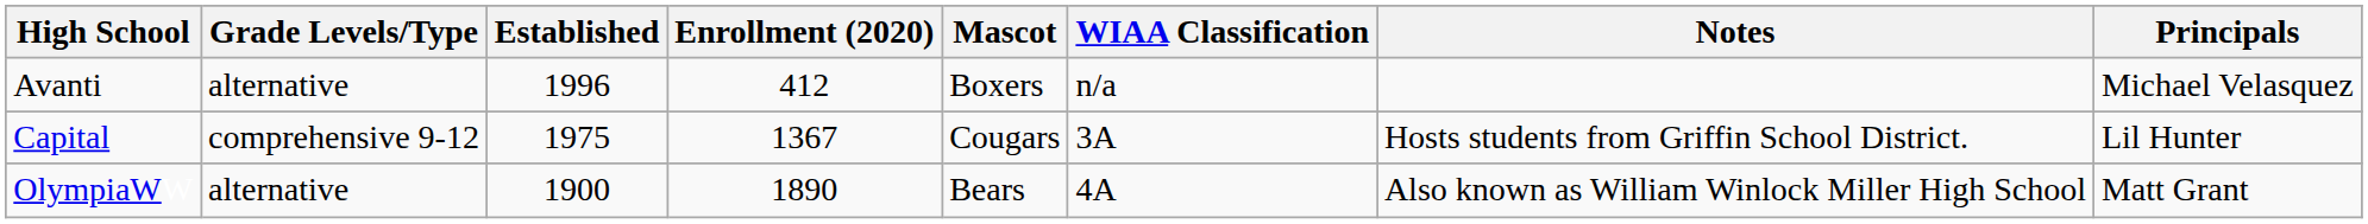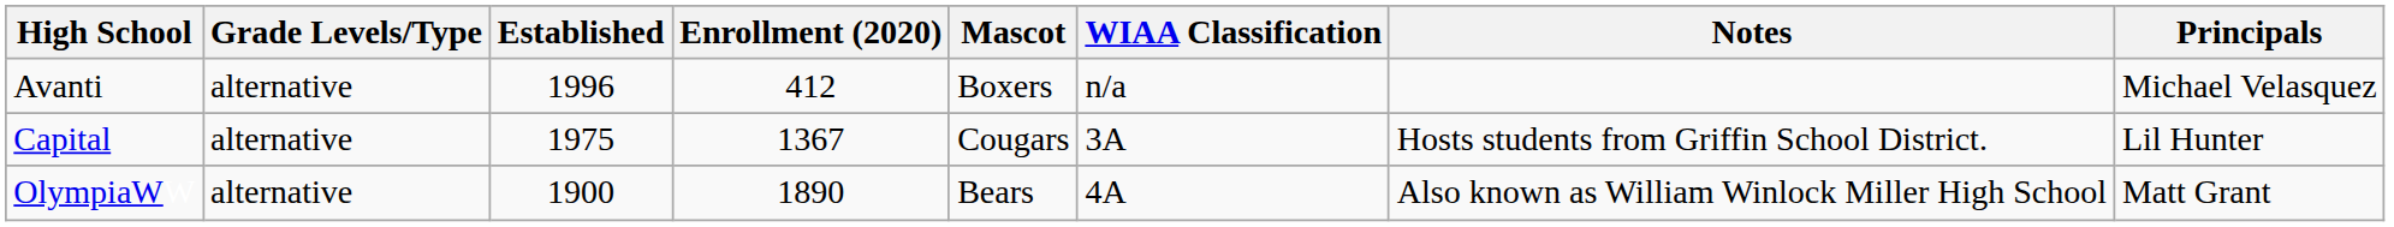Capital | Grade Levels/Type: comprehensive 9-12 -> alternative
